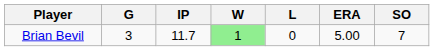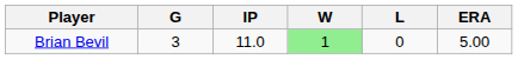- column: SO | 7
Brian Bevil | IP: 11.7 -> 11.0
